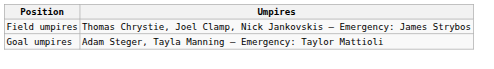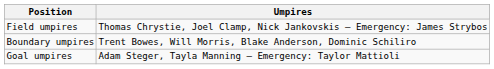+ row: Boundary umpires | Trent Bowes, Will Morris, Blake Anderson, Dominic Schiliro
